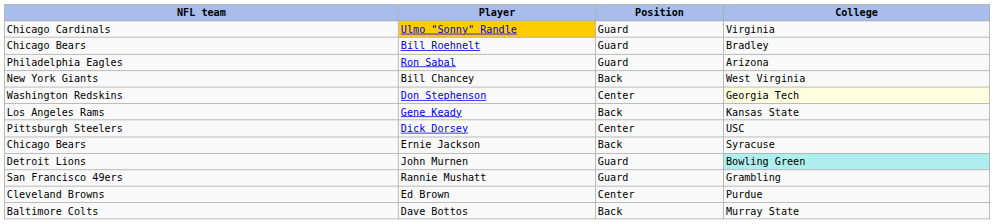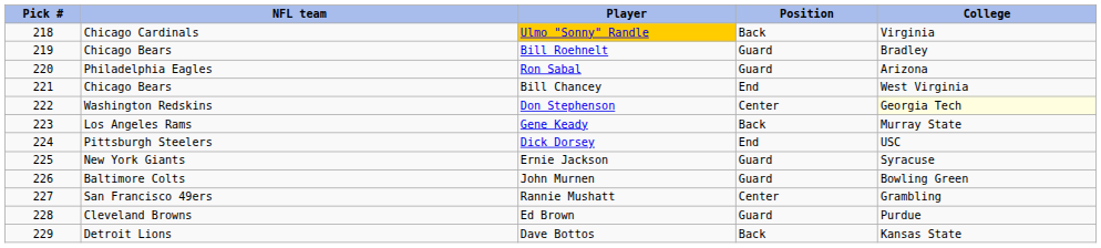+ column: Pick # | 218 | 219 | 220 | 221 | 222 | 223 | 224 | 225 | 226 | 227 | 228 | 229
Ulmo "Sonny" Randle | Position: Guard -> Back
Bill Chancey | NFL team: New York Giants -> Chicago Bears
Bill Chancey | Position: Back -> End
Gene Keady | College: Kansas State -> Murray State
Dick Dorsey | Position: Center -> End
Ernie Jackson | NFL team: Chicago Bears -> New York Giants
Ernie Jackson | Position: Back -> Guard
John Murnen | NFL team: Detroit Lions -> Baltimore Colts
John Murnen | College: paleturquoise background -> no background
Rannie Mushatt | Position: Guard -> Center
Ed Brown | Position: Center -> Guard
Dave Bottos | NFL team: Baltimore Colts -> Detroit Lions
Dave Bottos | College: Murray State -> Kansas State
